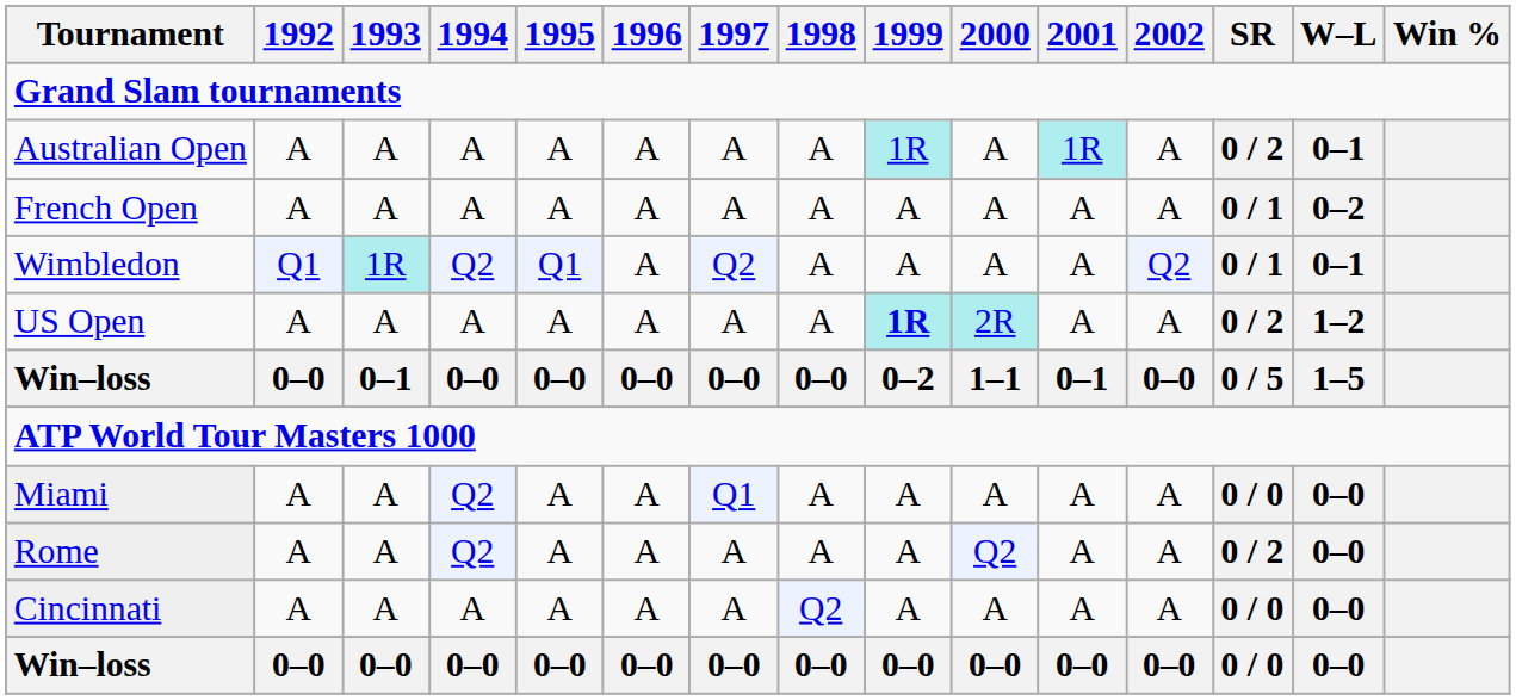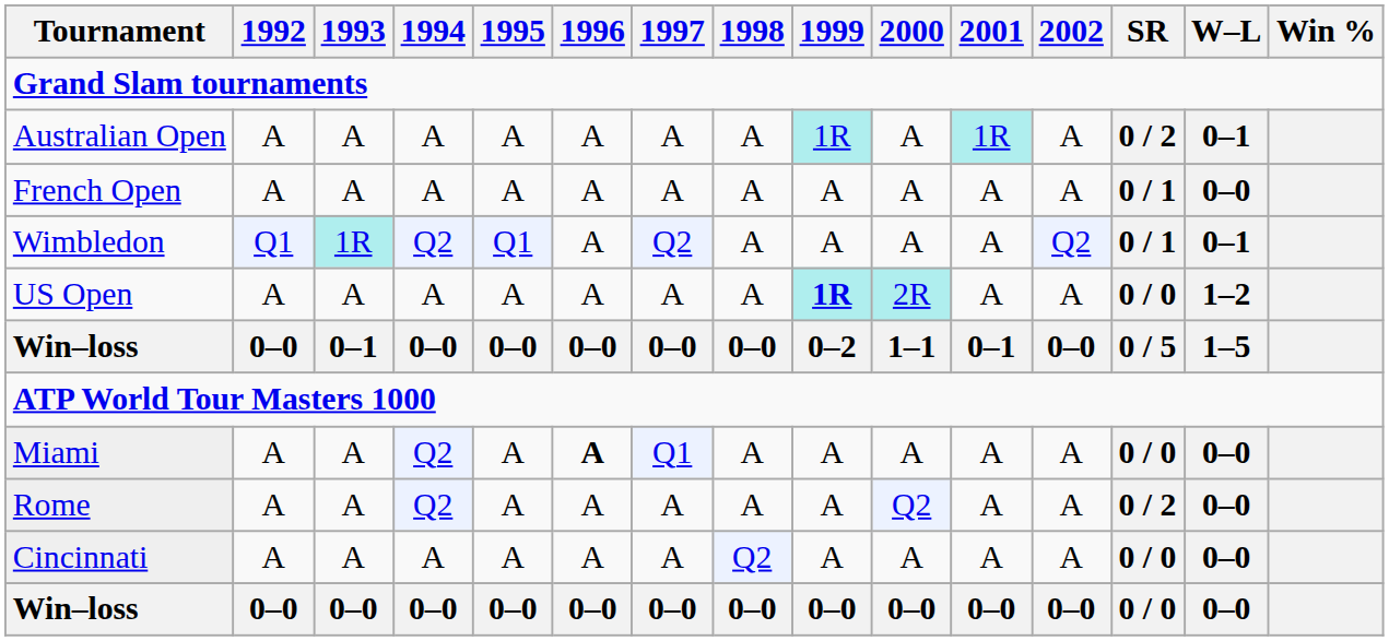French Open | W–L: 0–2 -> 0–0
US Open | SR: 0 / 2 -> 0 / 0
Miami | 1996: normal -> bold
